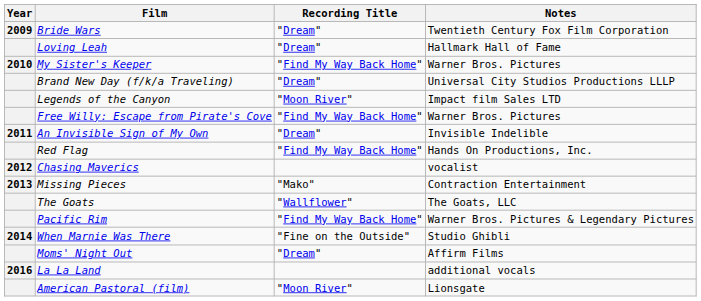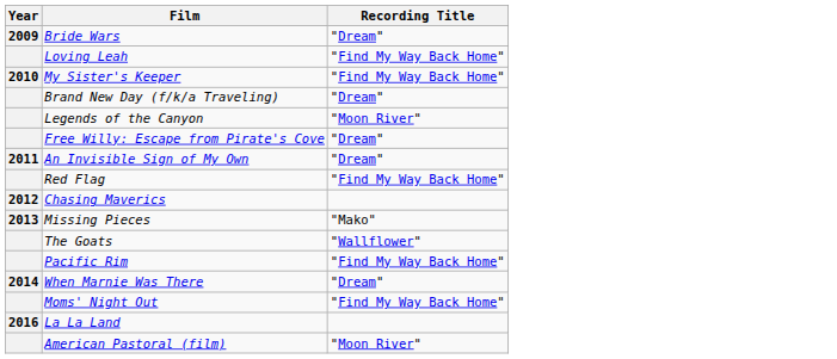- column: Notes | Twentieth Century Fox Film Corporation | Hallmark Hall of Fame | Warner Bros. Pictures | Universal City Studios Productions LLLP | Impact film Sales LTD | Warner Bros. Pictures | Invisible Indelible | Hands On Productions, Inc. | vocalist | Contraction Entertainment | The Goats, LLC | Warner Bros. Pictures & Legendary Pictures | Studio Ghibli | Affirm Films | additional vocals | Lionsgate
Loving Leah | Recording Title: "Dream" -> "Find My Way Back Home"
Free Willy: Escape from Pirate's Cove | Recording Title: "Find My Way Back Home" -> "Dream"
When Marnie Was There | Recording Title: "Fine on the Outside" -> "Dream"
Moms' Night Out | Recording Title: "Dream" -> "Find My Way Back Home"
